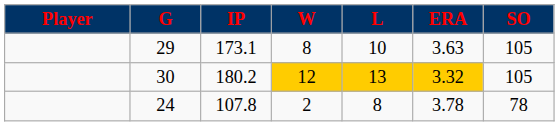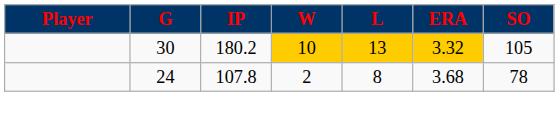- row: 29 | 173.1 | 8 | 10 | 3.63 | 105
30 | W: 12 -> 10
24 | ERA: 3.78 -> 3.68
